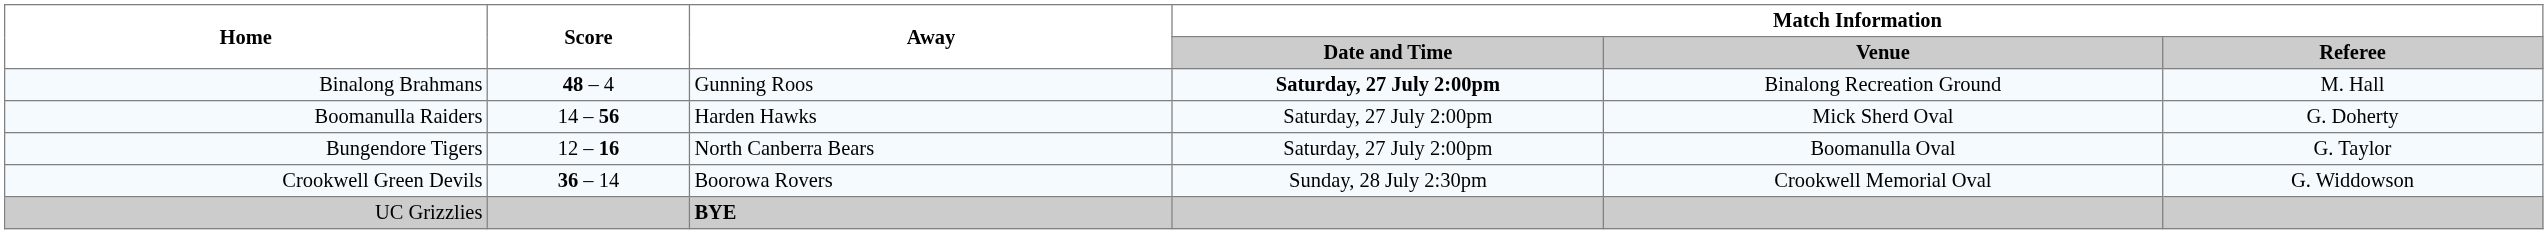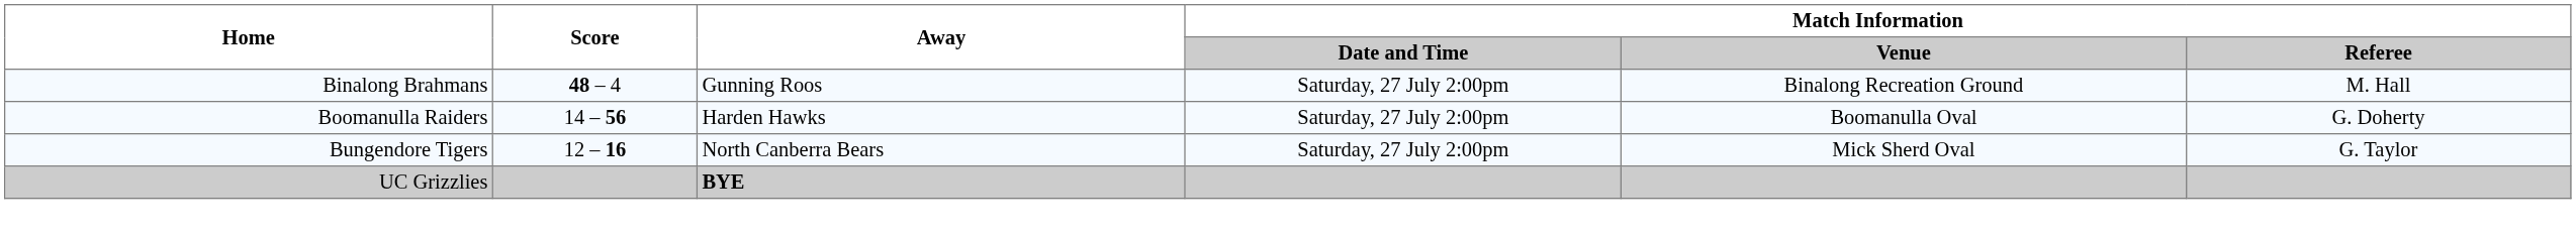Binalong Brahmans | Match Information / Date and Time: bold -> normal
Boomanulla Raiders | Match Information / Venue: Mick Sherd Oval -> Boomanulla Oval
Bungendore Tigers | Match Information / Venue: Boomanulla Oval -> Mick Sherd Oval
- row: Crookwell Green Devils | 36 – 14 | Boorowa Rovers | Sunday, 28 July 2:30pm | Crookwell Memorial Oval | G. Widdowson
